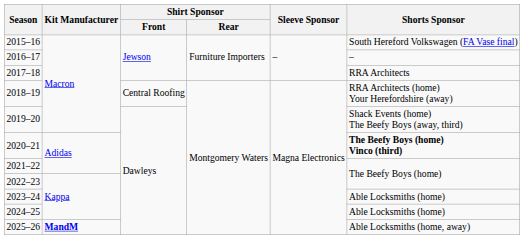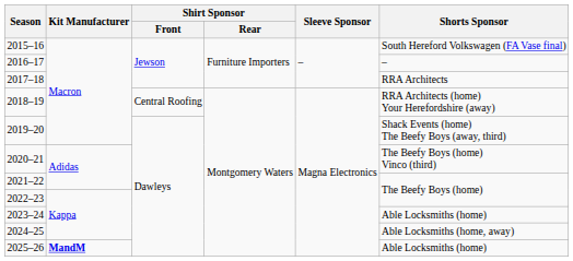2020–21 | Shorts Sponsor: bold -> normal
2024–25 | Shorts Sponsor: Able Locksmiths (home) -> Able Locksmiths (home, away)
2025–26 | Shorts Sponsor: Able Locksmiths (home, away) -> Able Locksmiths (home)
